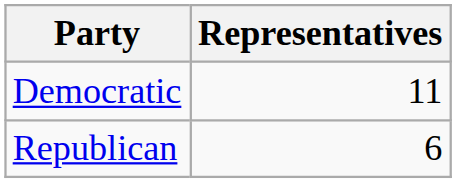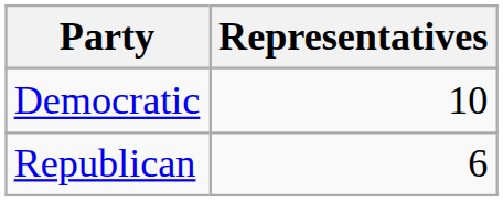Democratic | Representatives: 11 -> 10
